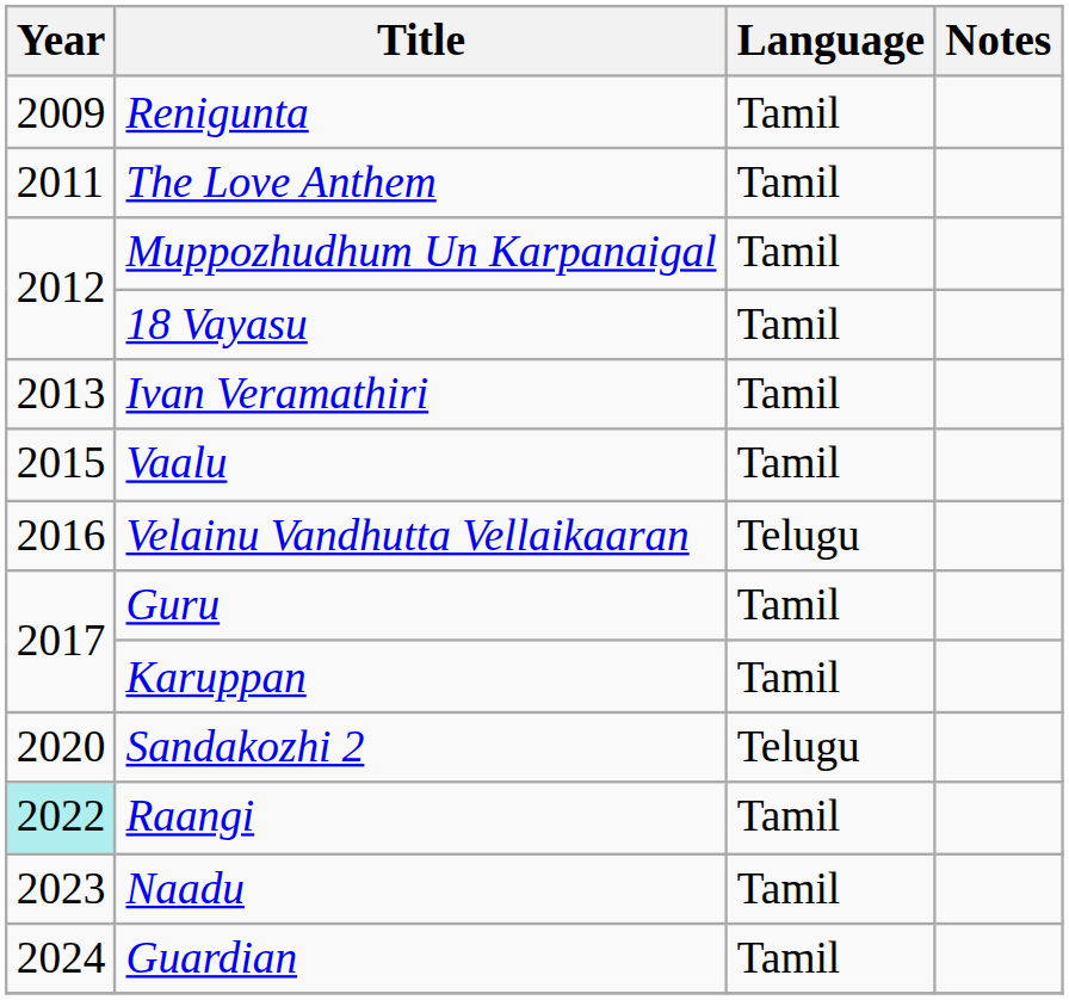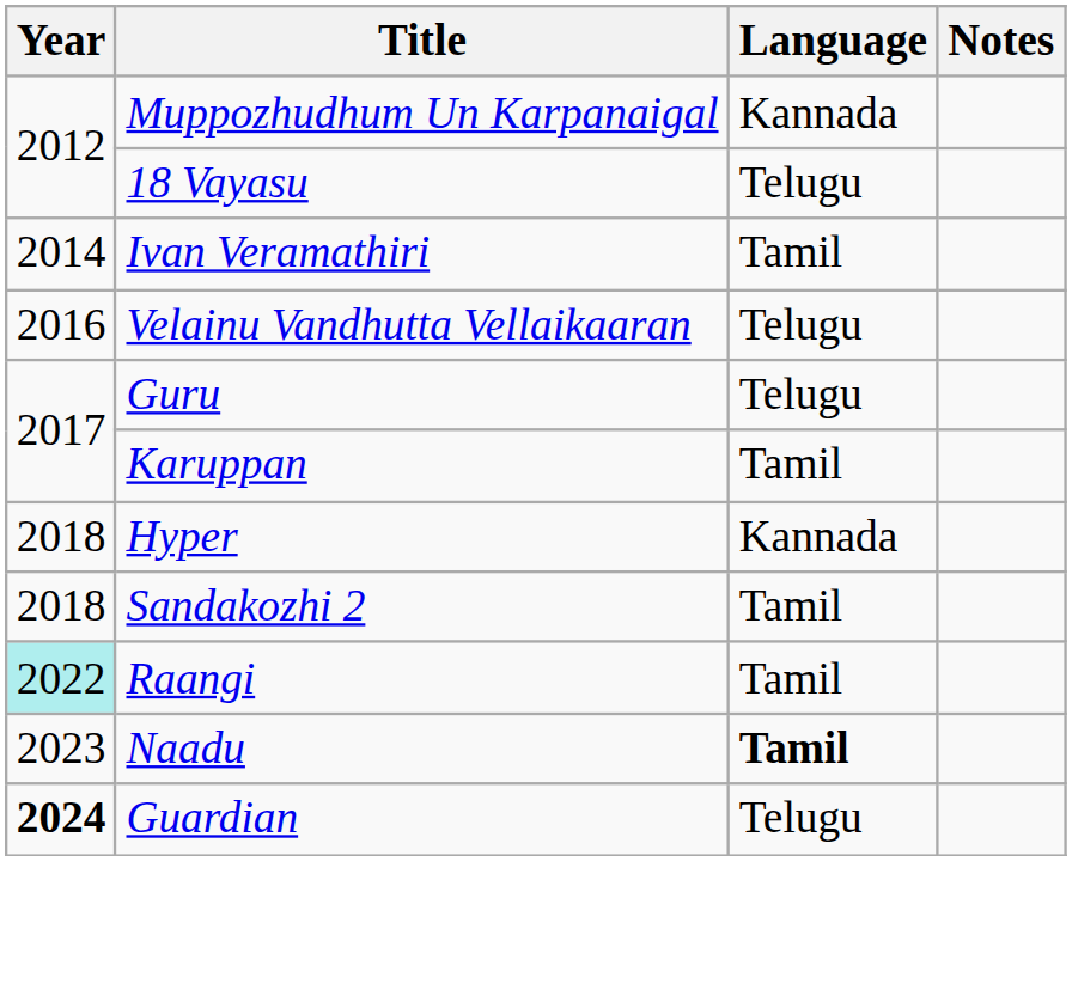- row: 2009 | Renigunta | Tamil
- row: 2011 | The Love Anthem | Tamil
Muppozhudhum Un Karpanaigal | Language: Tamil -> Kannada
18 Vayasu | Language: Tamil -> Telugu
Ivan Veramathiri | Year: 2013 -> 2014
- row: 2015 | Vaalu | Tamil
Guru | Language: Tamil -> Telugu
+ row: 2018 | Hyper | Kannada
Sandakozhi 2 | Year: 2020 -> 2018
Sandakozhi 2 | Language: Telugu -> Tamil
Naadu | Language: normal -> bold
Guardian | Year: normal -> bold
Guardian | Language: Tamil -> Telugu
